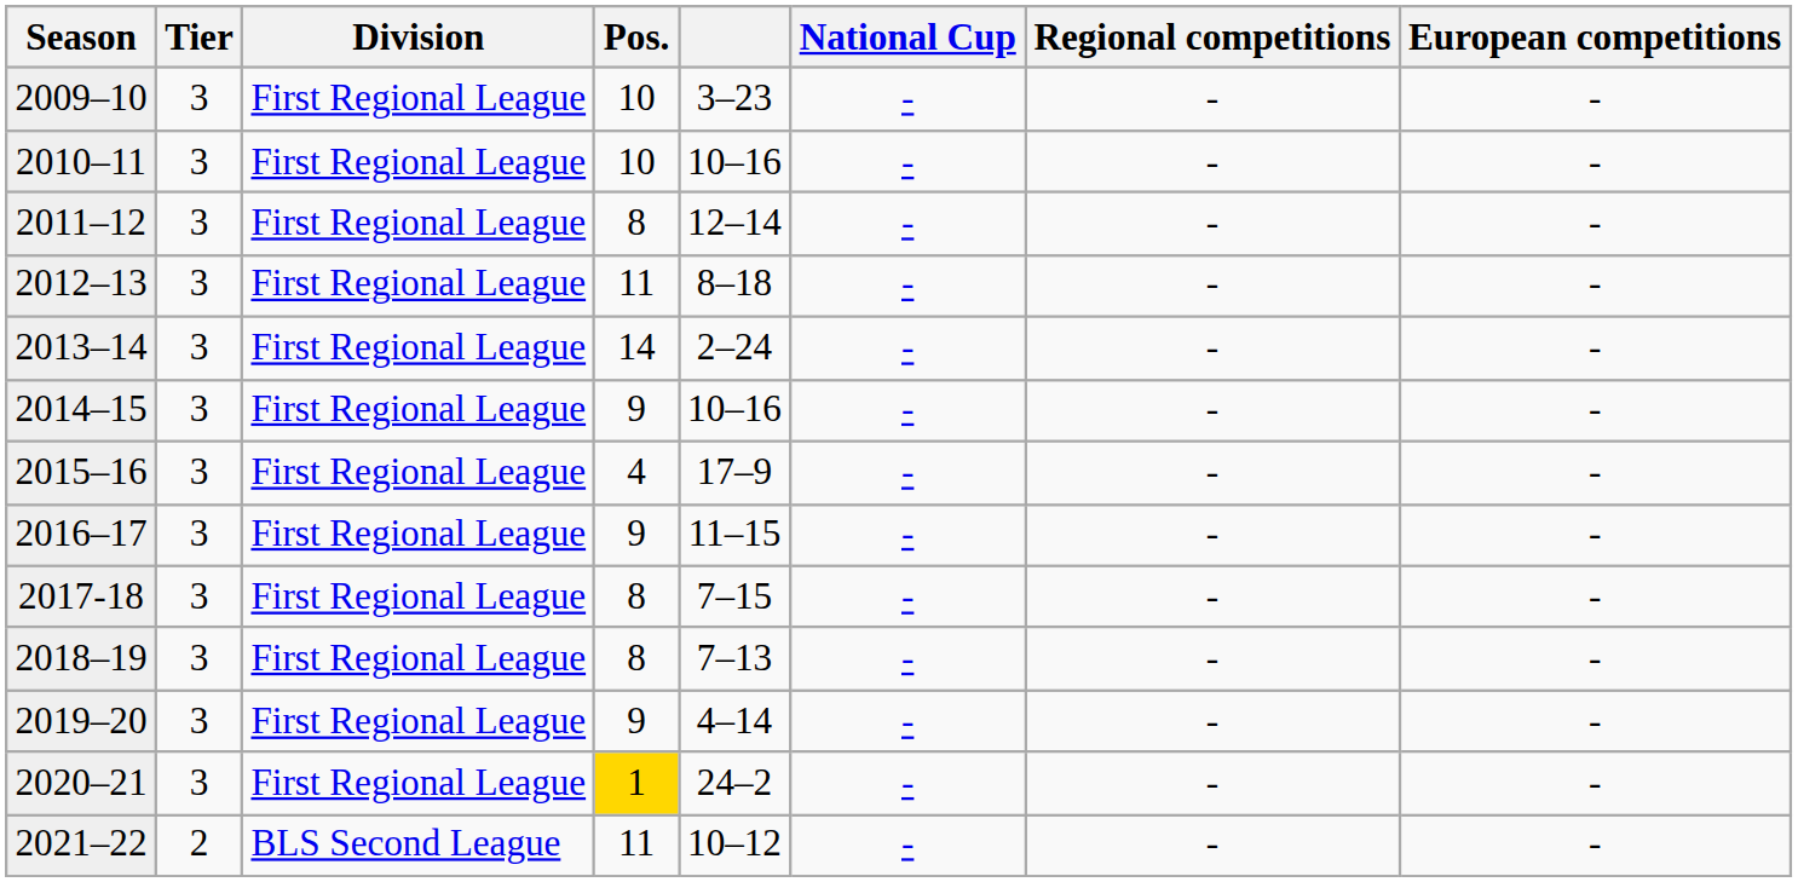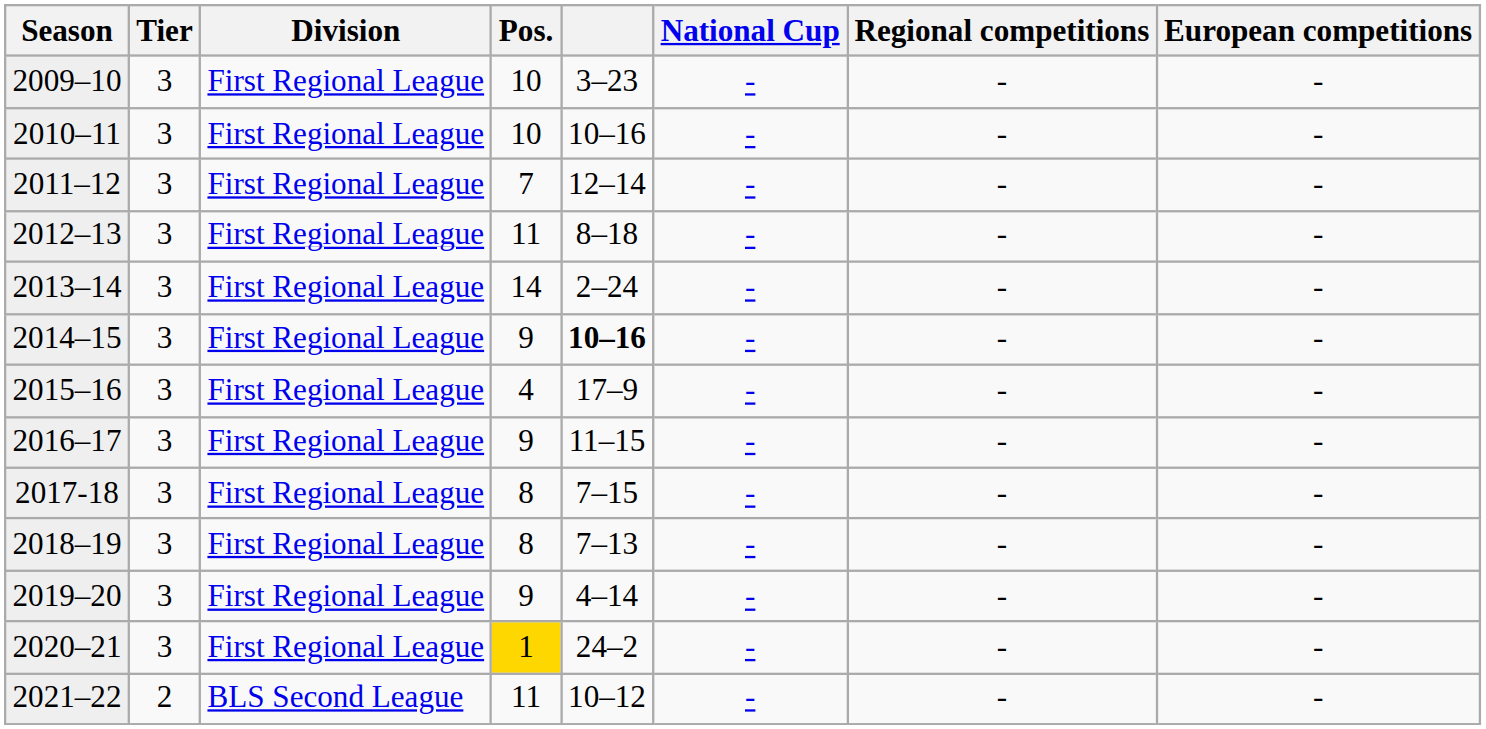2011–12 | Pos.: 8 -> 7
2014–15 | column 5: normal -> bold
